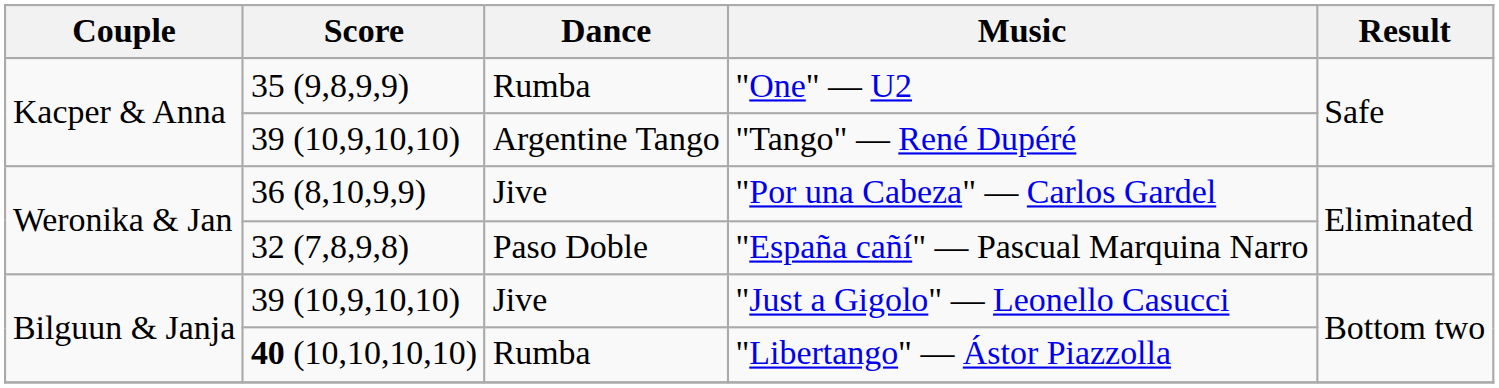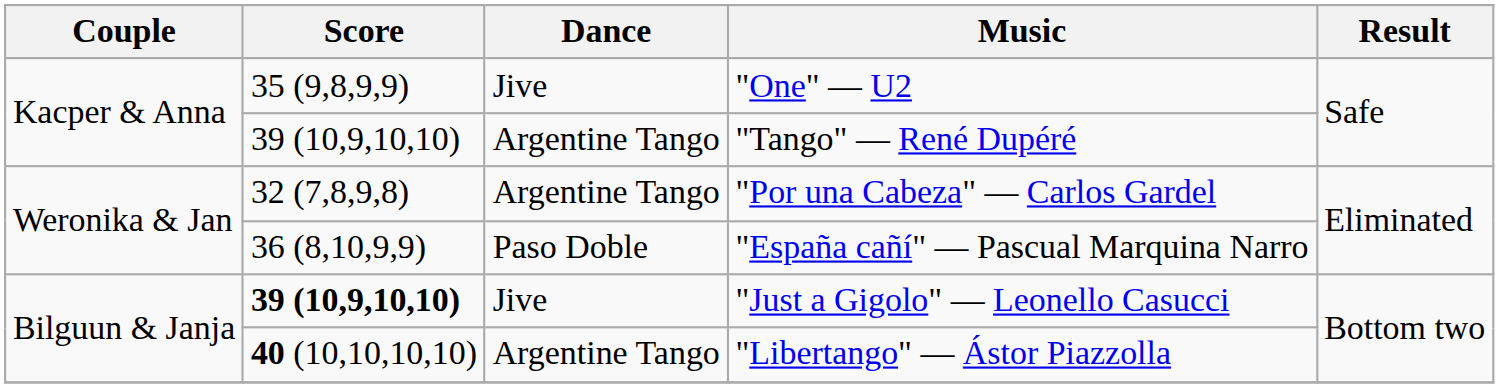"One" — U2 | Dance: Rumba -> Jive
"Por una Cabeza" — Carlos Gardel | Score: 36 (8,10,9,9) -> 32 (7,8,9,8)
"Por una Cabeza" — Carlos Gardel | Dance: Jive -> Argentine Tango
"España cañí" — Pascual Marquina Narro | Score: 32 (7,8,9,8) -> 36 (8,10,9,9)
"Just a Gigolo" — Leonello Casucci | Score: normal -> bold
"Libertango" — Ástor Piazzolla | Dance: Rumba -> Argentine Tango
